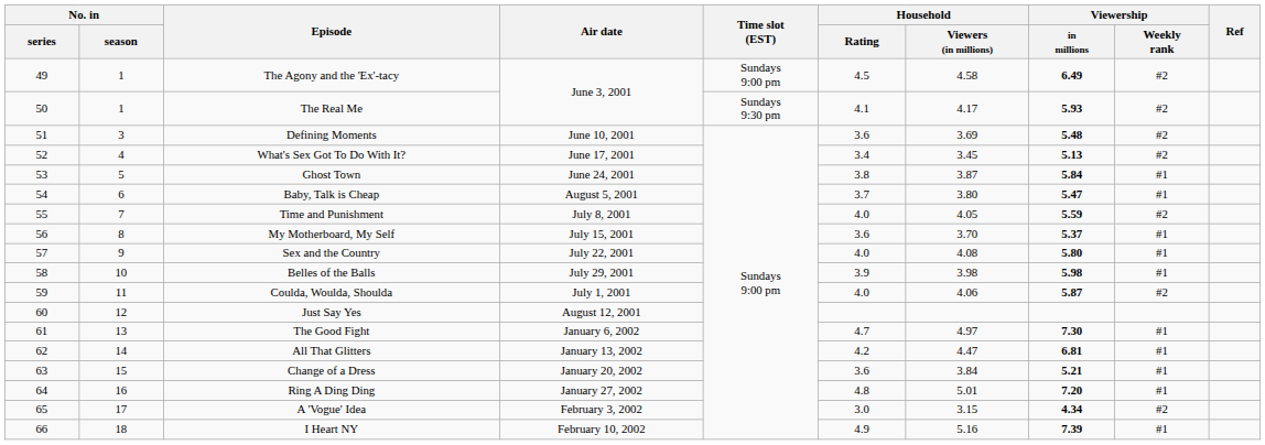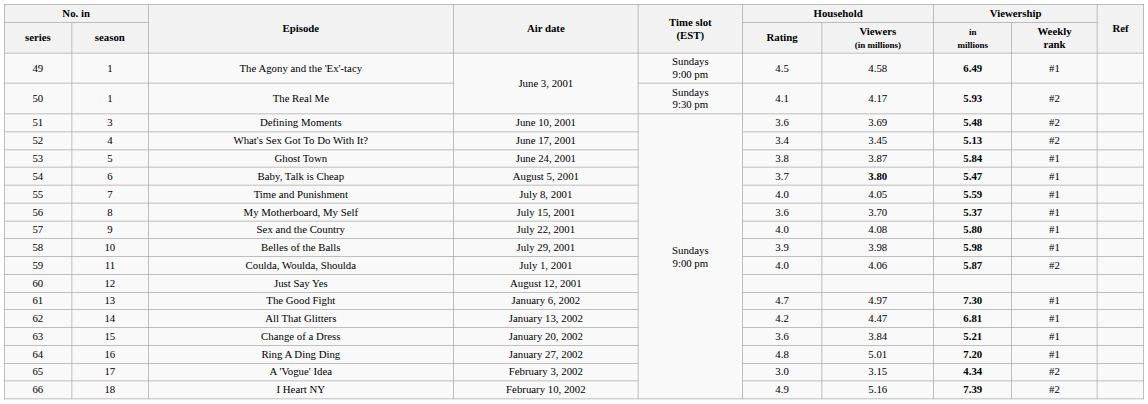The Agony and the 'Ex'-tacy | Viewership / Weekly rank: #2 -> #1
Baby, Talk is Cheap | Household / Viewers (in millions): normal -> bold
Time and Punishment | Viewership / Weekly rank: #2 -> #1
I Heart NY | Viewership / Weekly rank: #1 -> #2
